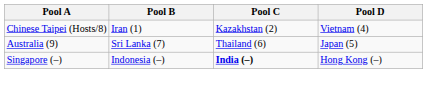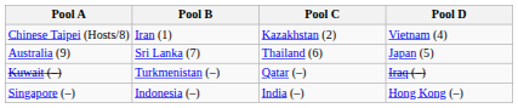+ row: Kuwait (–) | Turkmenistan (–) | Qatar (–) | Iraq (–)
Singapore (–) | Pool C: bold -> normal
